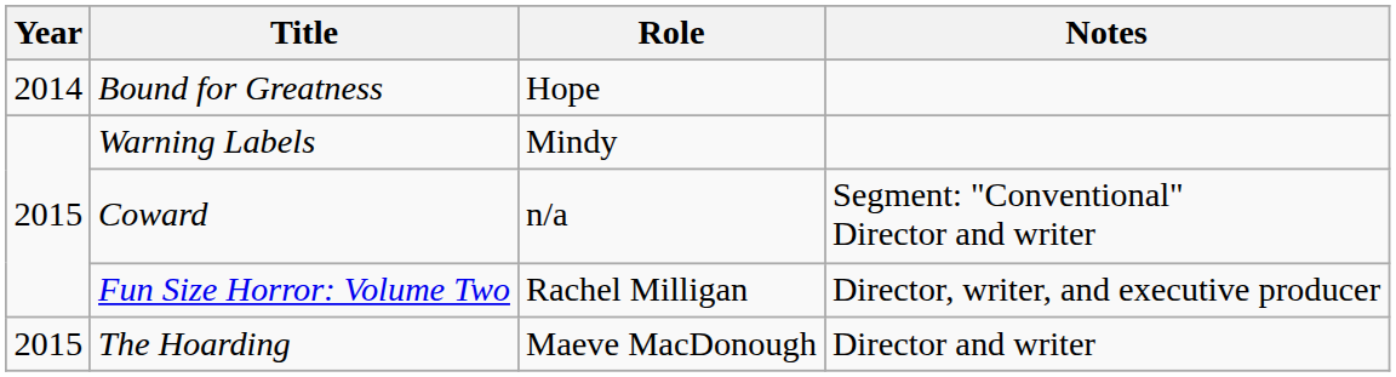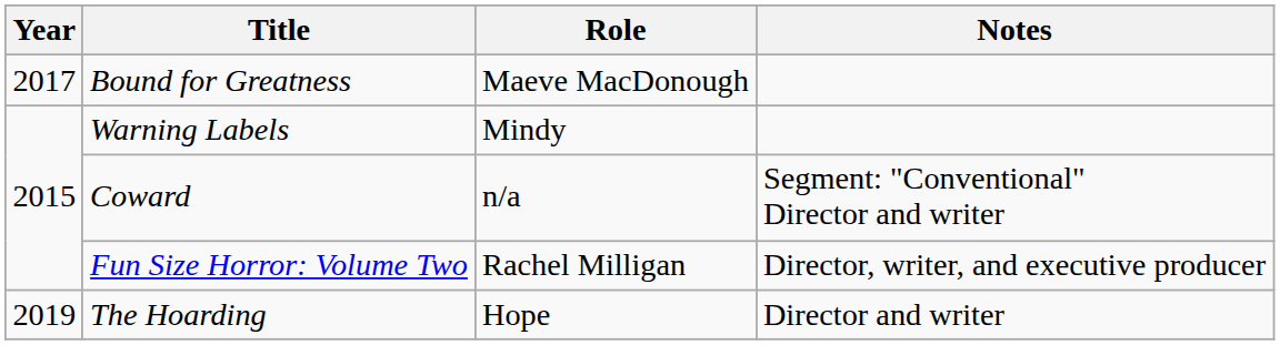Bound for Greatness | Year: 2014 -> 2017
Bound for Greatness | Role: Hope -> Maeve MacDonough
The Hoarding | Year: 2015 -> 2019
The Hoarding | Role: Maeve MacDonough -> Hope
